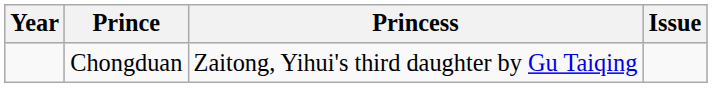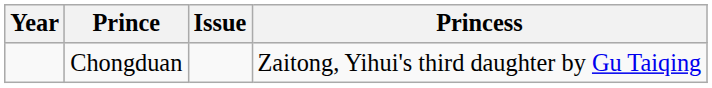columns swapped: Princess <-> Issue
